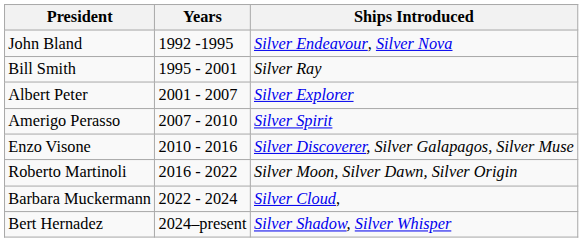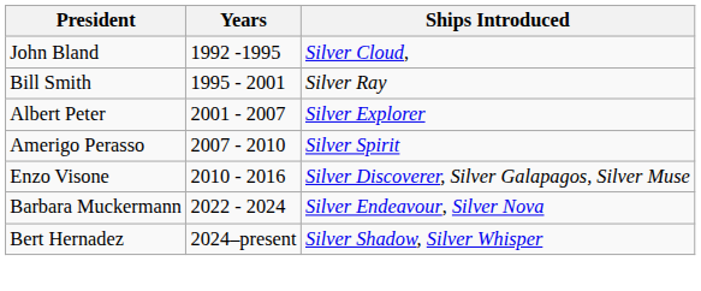John Bland | Ships Introduced: Silver Endeavour, Silver Nova -> Silver Cloud,
- row: Roberto Martinoli | 2016 - 2022 | Silver Moon, Silver Dawn, Silver Origin
Barbara Muckermann | Ships Introduced: Silver Cloud, -> Silver Endeavour, Silver Nova
